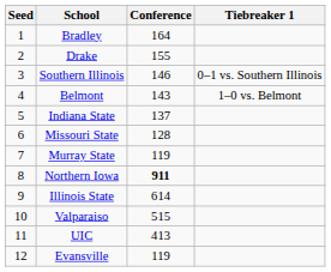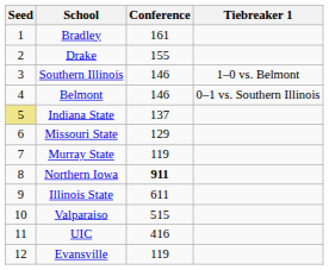Bradley | Conference: 164 -> 161
Southern Illinois | Tiebreaker 1: 0–1 vs. Southern Illinois -> 1–0 vs. Belmont
Belmont | Conference: 143 -> 146
Belmont | Tiebreaker 1: 1–0 vs. Belmont -> 0–1 vs. Southern Illinois
Indiana State | Seed: no background -> khaki background
Missouri State | Conference: 128 -> 129
Illinois State | Conference: 614 -> 611
UIC | Conference: 413 -> 416
